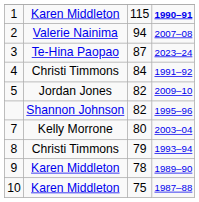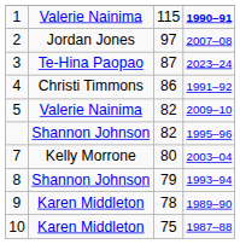1 | column 2: Karen Middleton -> Valerie Nainima
2 | column 2: Valerie Nainima -> Jordan Jones
2 | column 3: 94 -> 97
4 | column 3: 84 -> 86
5 | column 2: Jordan Jones -> Valerie Nainima
8 | column 2: Christi Timmons -> Shannon Johnson
